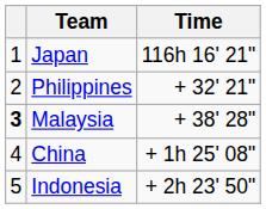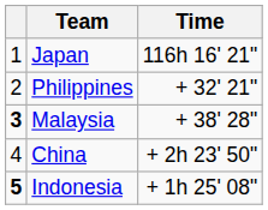China | Time: + 1h 25' 08" -> + 2h 23' 50"
Indonesia | column 1: normal -> bold
Indonesia | Time: + 2h 23' 50" -> + 1h 25' 08"
